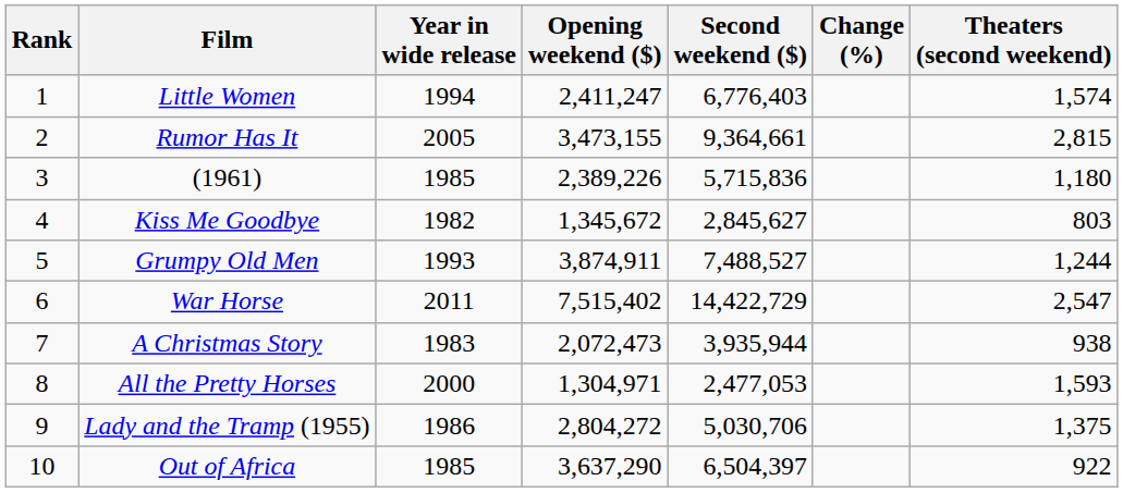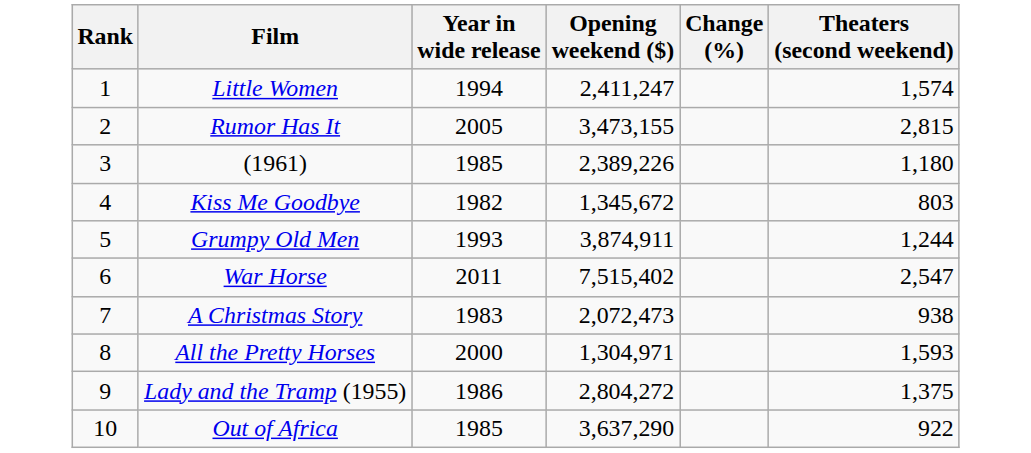- column: Second weekend ($) | 6,776,403 | 9,364,661 | 5,715,836 | 2,845,627 | 7,488,527 | 14,422,729 | 3,935,944 | 2,477,053 | 5,030,706 | 6,504,397
